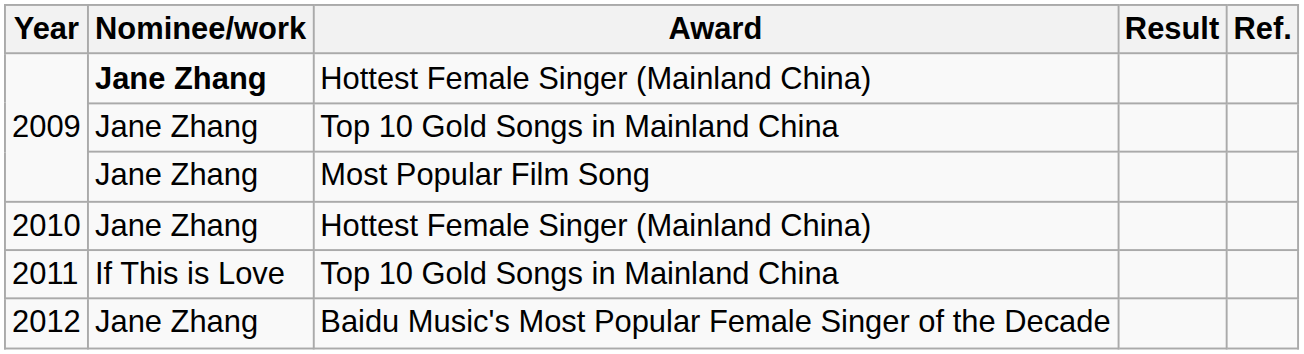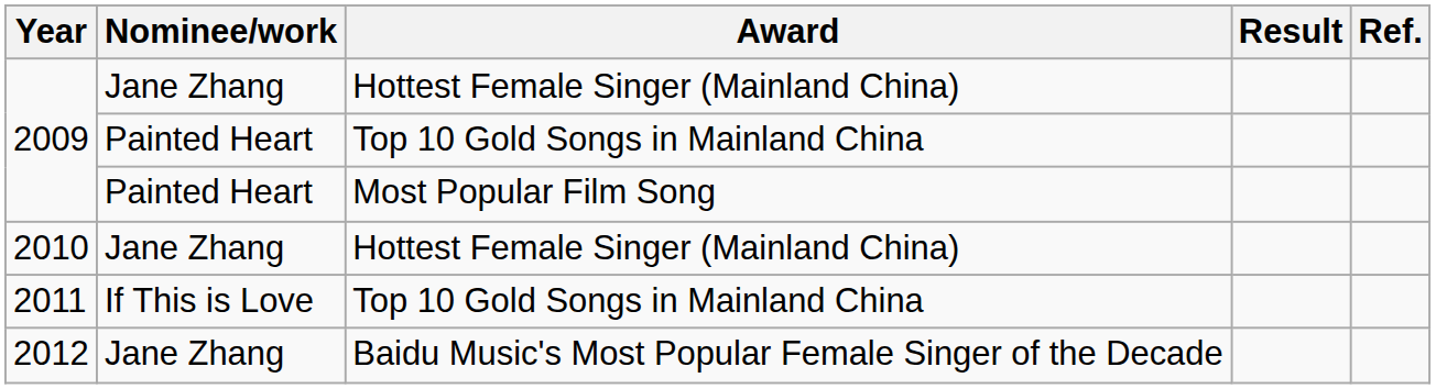2009 / Hottest Female Singer (Mainland China) | Nominee/work: bold -> normal
2009 / Top 10 Gold Songs in Mainland China | Nominee/work: Jane Zhang -> Painted Heart
2009 / Most Popular Film Song | Nominee/work: Jane Zhang -> Painted Heart
